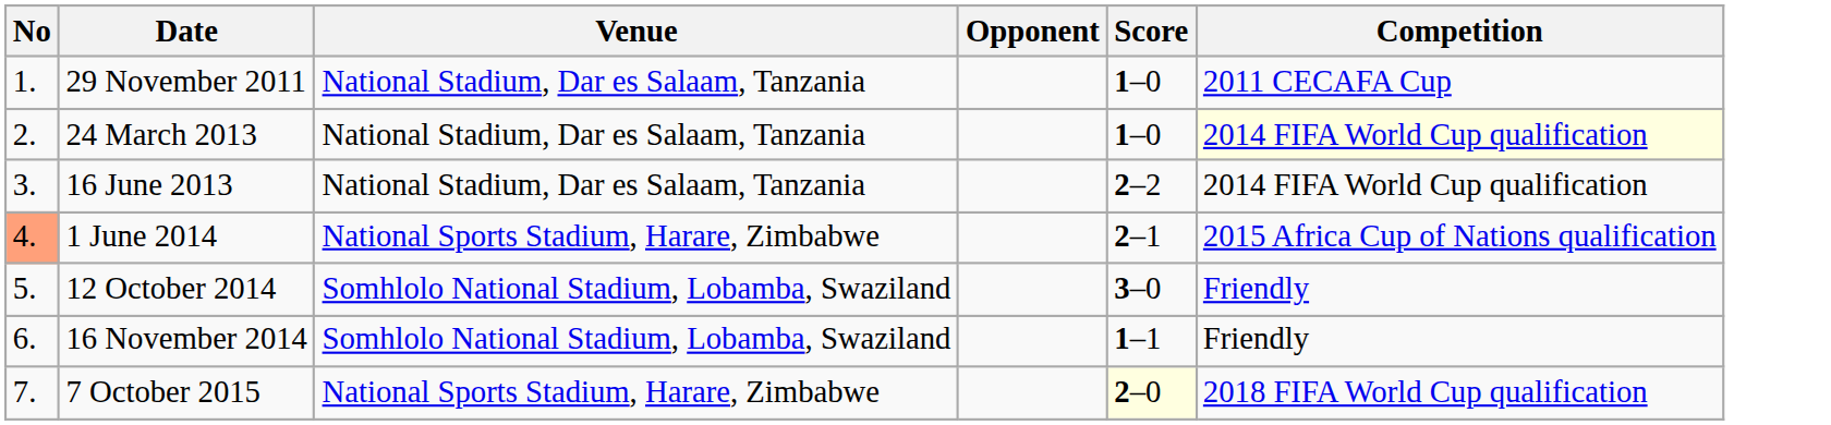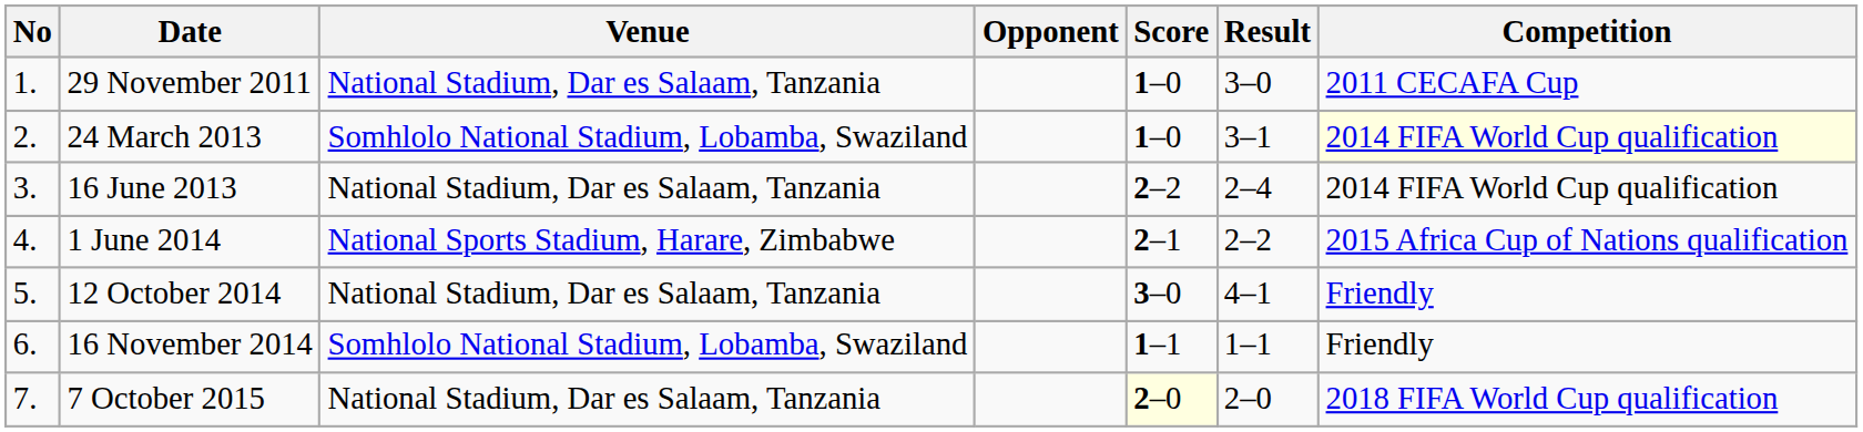+ column: Result | 3–0 | 3–1 | 2–4 | 2–2 | 4–1 | 1–1 | 2–0
24 March 2013 | Venue: National Stadium, Dar es Salaam, Tanzania -> Somhlolo National Stadium, Lobamba, Swaziland
1 June 2014 | No: lightsalmon background -> no background
12 October 2014 | Venue: Somhlolo National Stadium, Lobamba, Swaziland -> National Stadium, Dar es Salaam, Tanzania
7 October 2015 | Venue: National Sports Stadium, Harare, Zimbabwe -> National Stadium, Dar es Salaam, Tanzania
